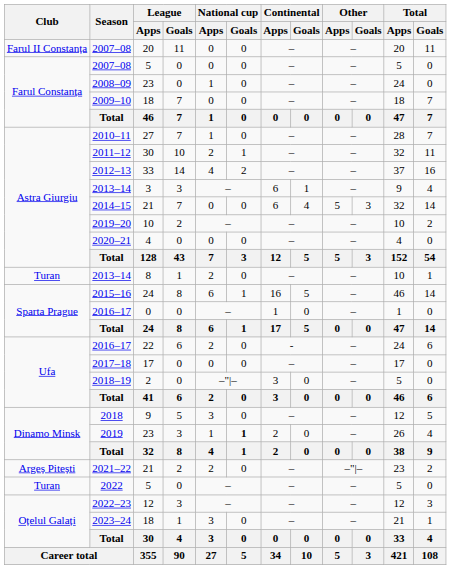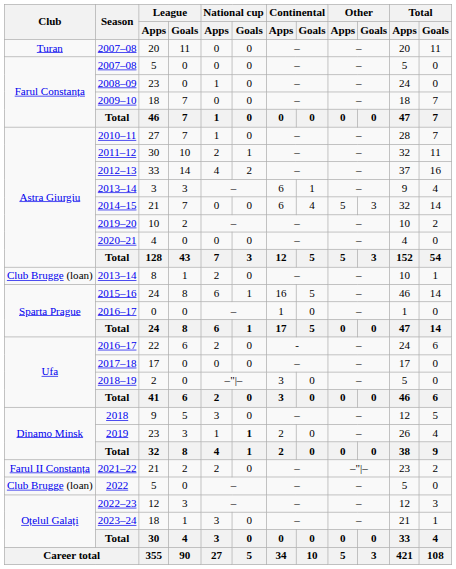2007–08 / 20 | Club: Farul II Constanța -> Turan
2013–14 / 8 | Club: Turan -> Club Brugge (loan)
2021–22 | Club: Argeș Pitești -> Farul II Constanța
2022 | Club: Turan -> Club Brugge (loan)
